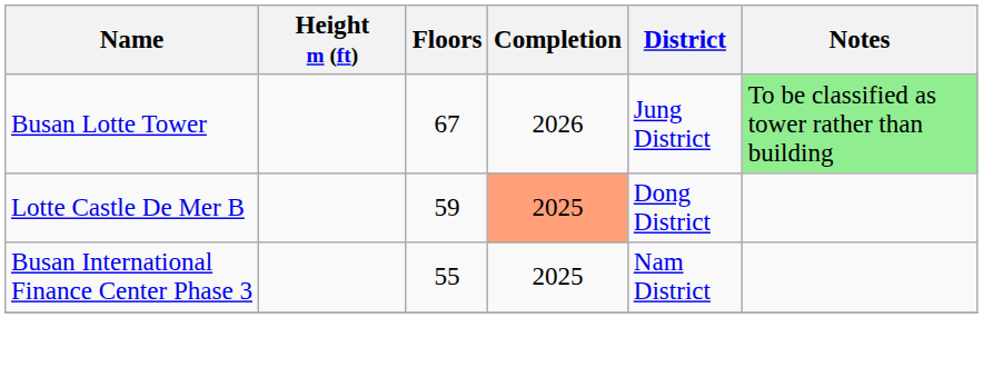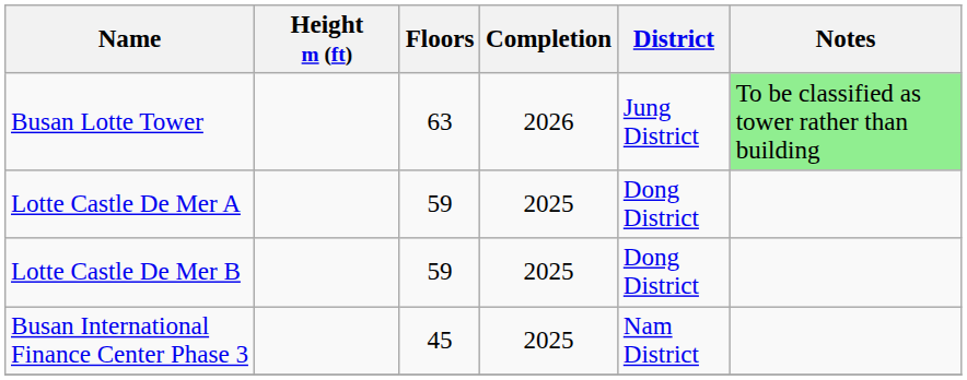Busan Lotte Tower | Floors: 67 -> 63
+ row: Lotte Castle De Mer A | 59 | 2025 | Dong District
Lotte Castle De Mer B | Completion: lightsalmon background -> no background
Busan International Finance Center Phase 3 | Floors: 55 -> 45
